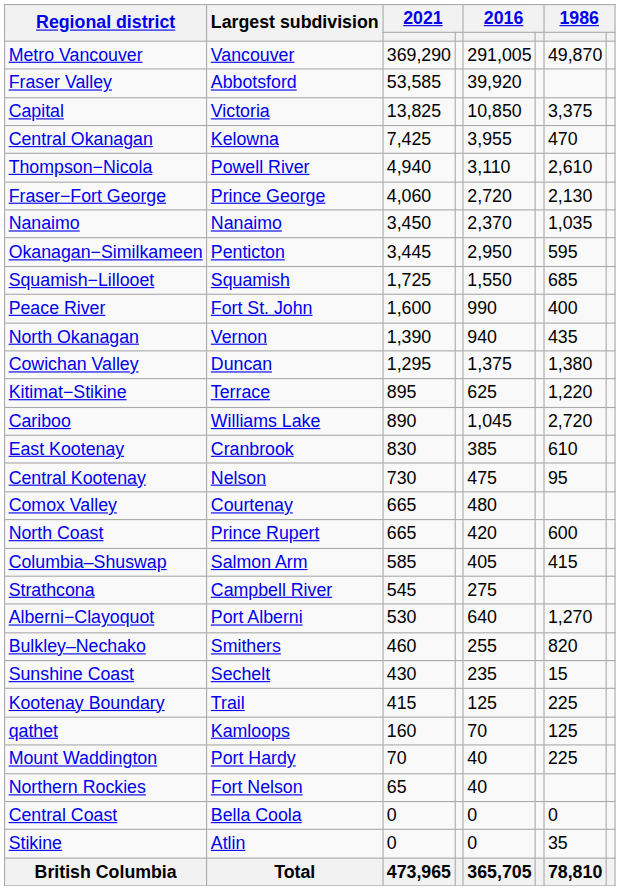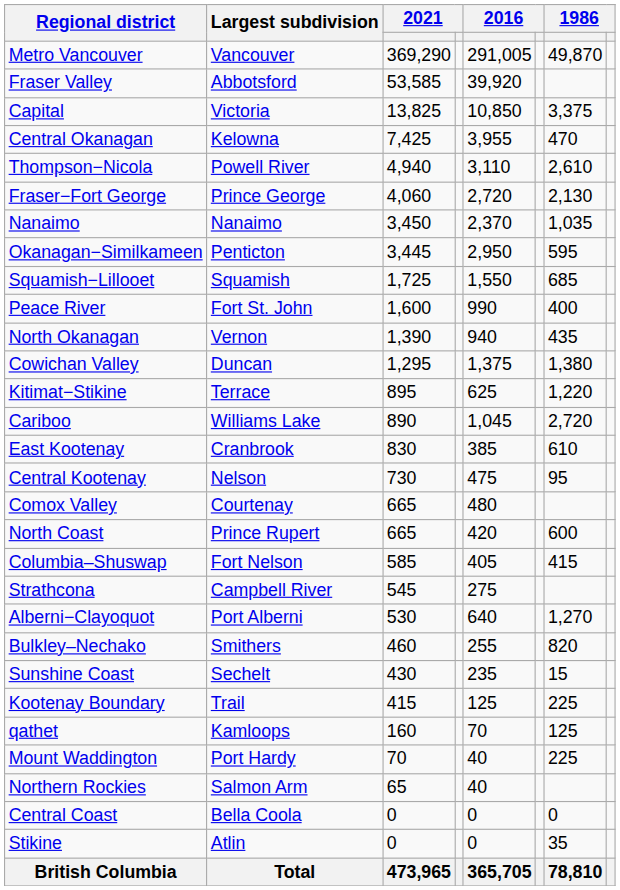Columbia–Shuswap | Largest subdivision: Salmon Arm -> Fort Nelson
Northern Rockies | Largest subdivision: Fort Nelson -> Salmon Arm
